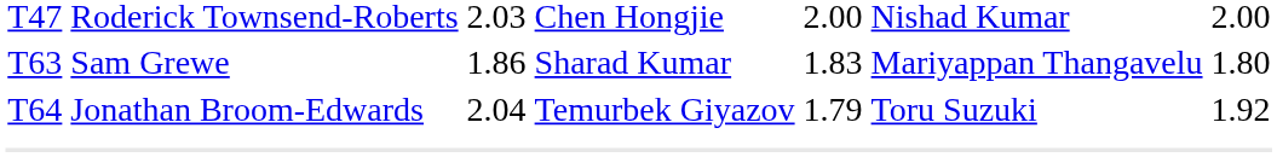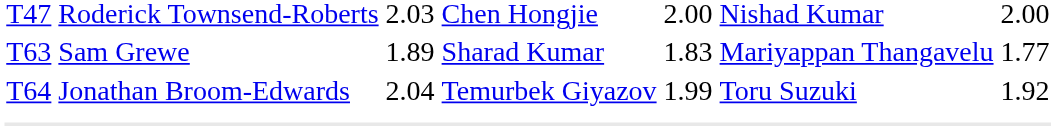T63 | column 3: 1.86 -> 1.89
T63 | column 7: 1.80 -> 1.77
T64 | column 5: 1.79 -> 1.99
